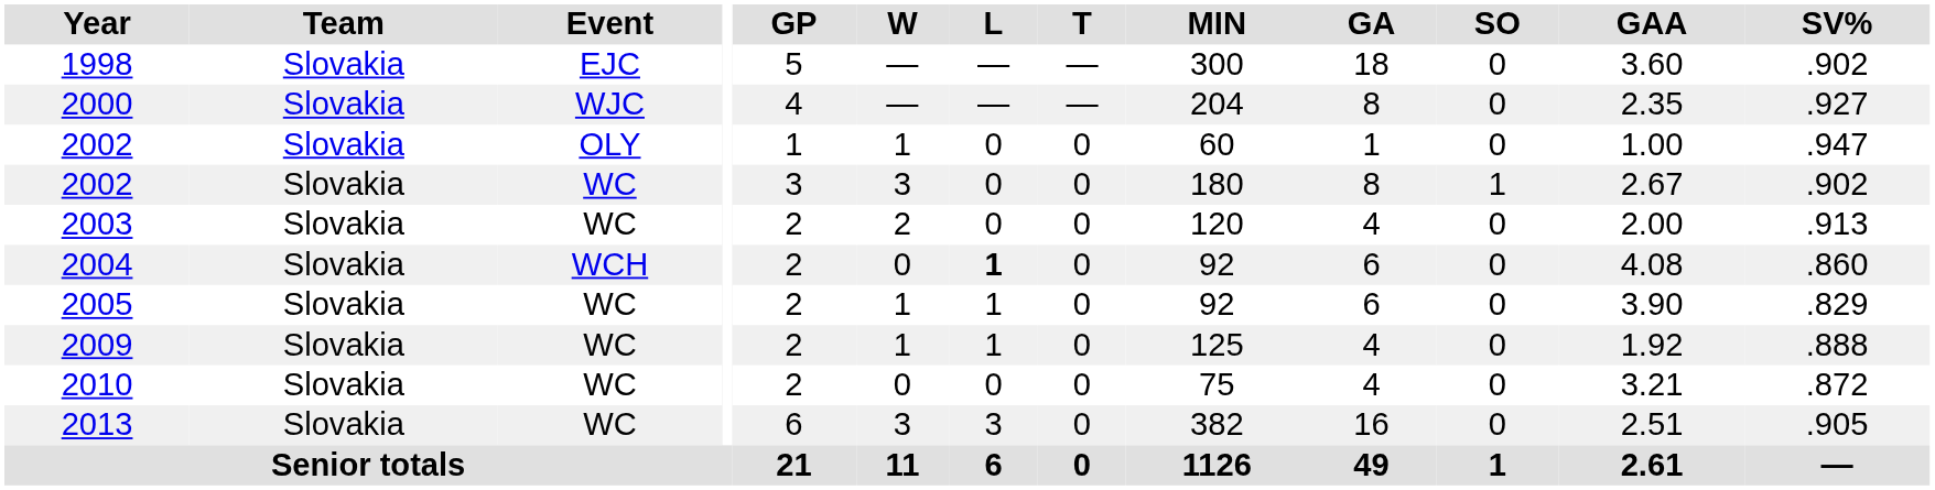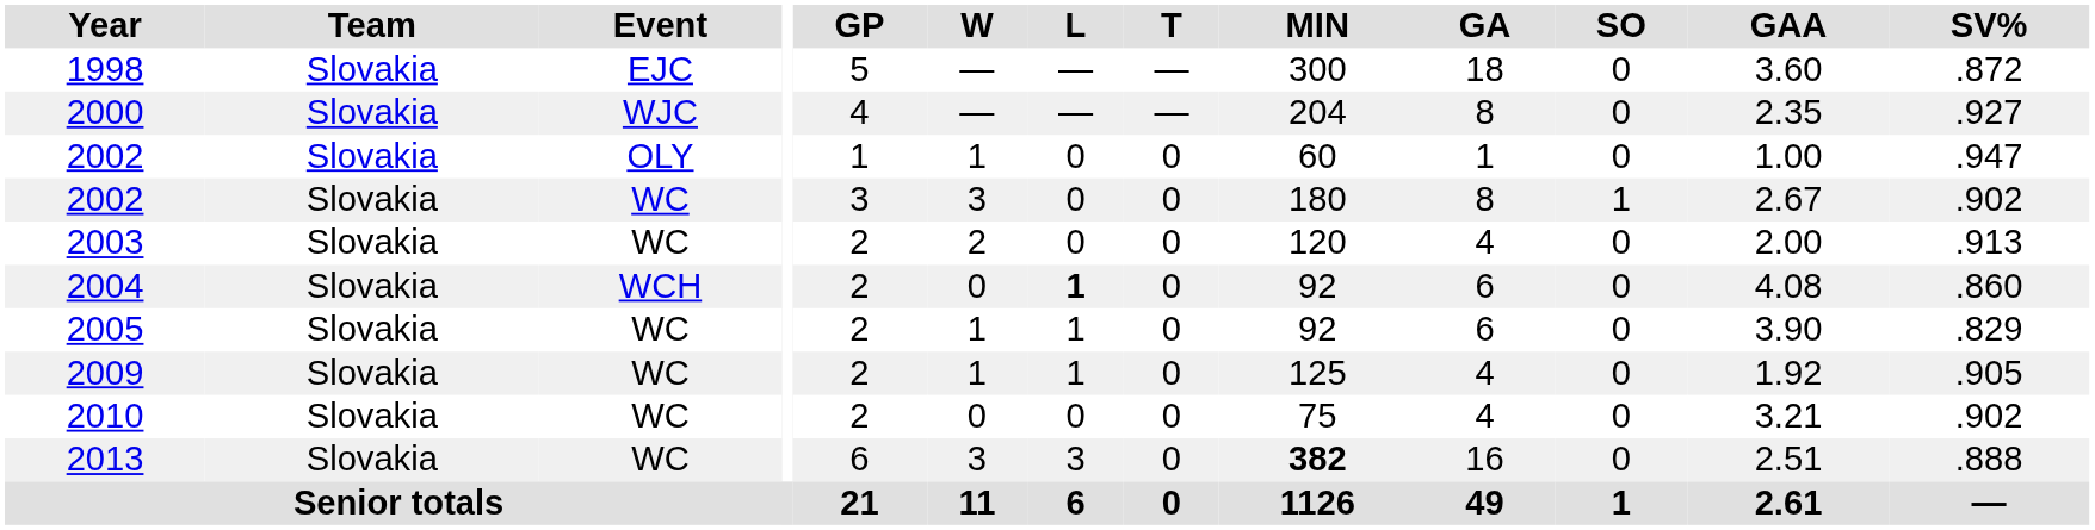1998 | SV%: .902 -> .872
2009 | SV%: .888 -> .905
2010 | SV%: .872 -> .902
2013 | MIN: normal -> bold
2013 | SV%: .905 -> .888
